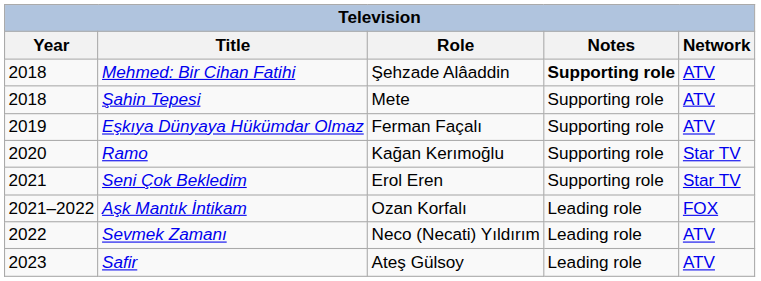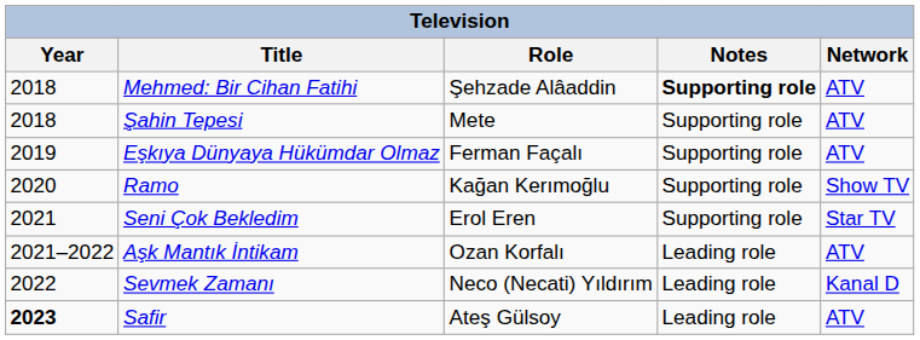Ramo | Network: Star TV -> Show TV
Aşk Mantık İntikam | Network: FOX -> ATV
Sevmek Zamanı | Network: ATV -> Kanal D
Safir | Year: normal -> bold
